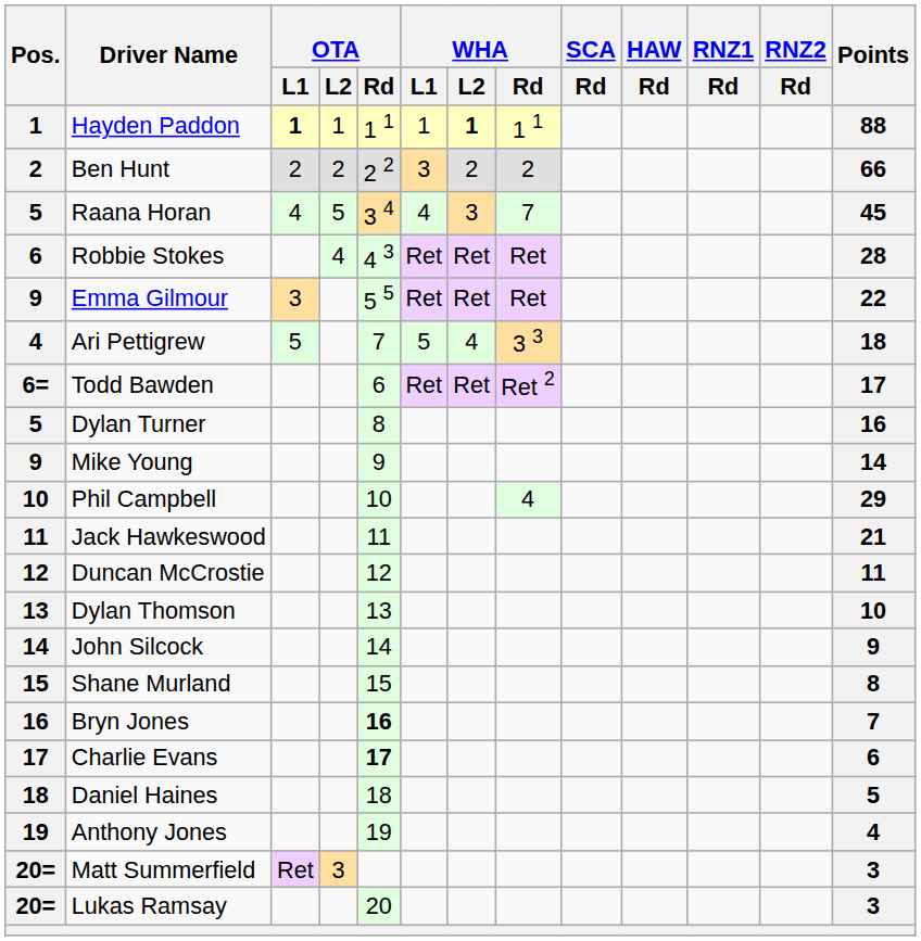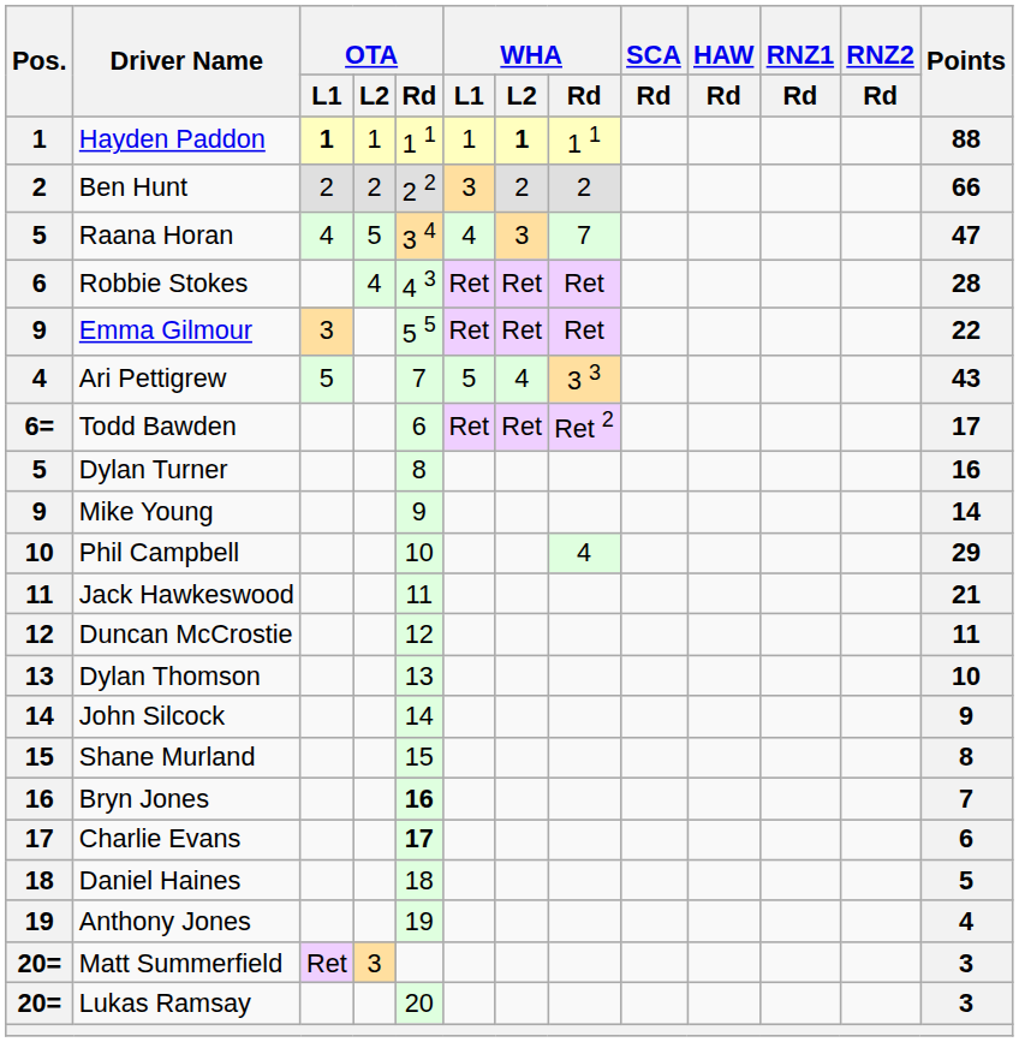Raana Horan | Points: 45 -> 47
Ari Pettigrew | Points: 18 -> 43
